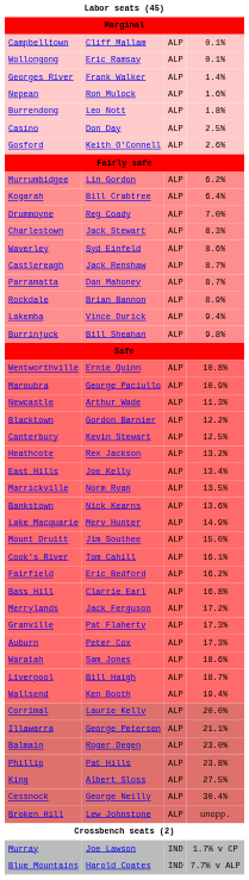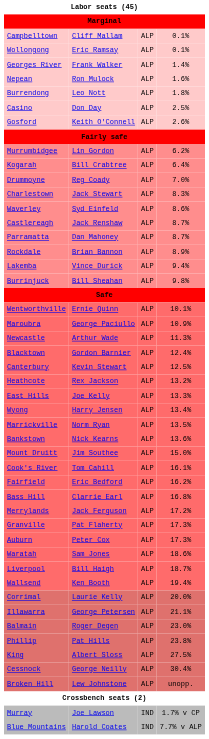Wentworthville | column 4: 10.8% -> 10.1%
Blacktown | column 4: 12.2% -> 12.4%
East Hills | column 4: 13.4% -> 13.3%
+ row: Wyong | Harry Jensen | ALP | 13.4%
- row: Lake Macquarie | Merv Hunter | ALP | 14.9%
